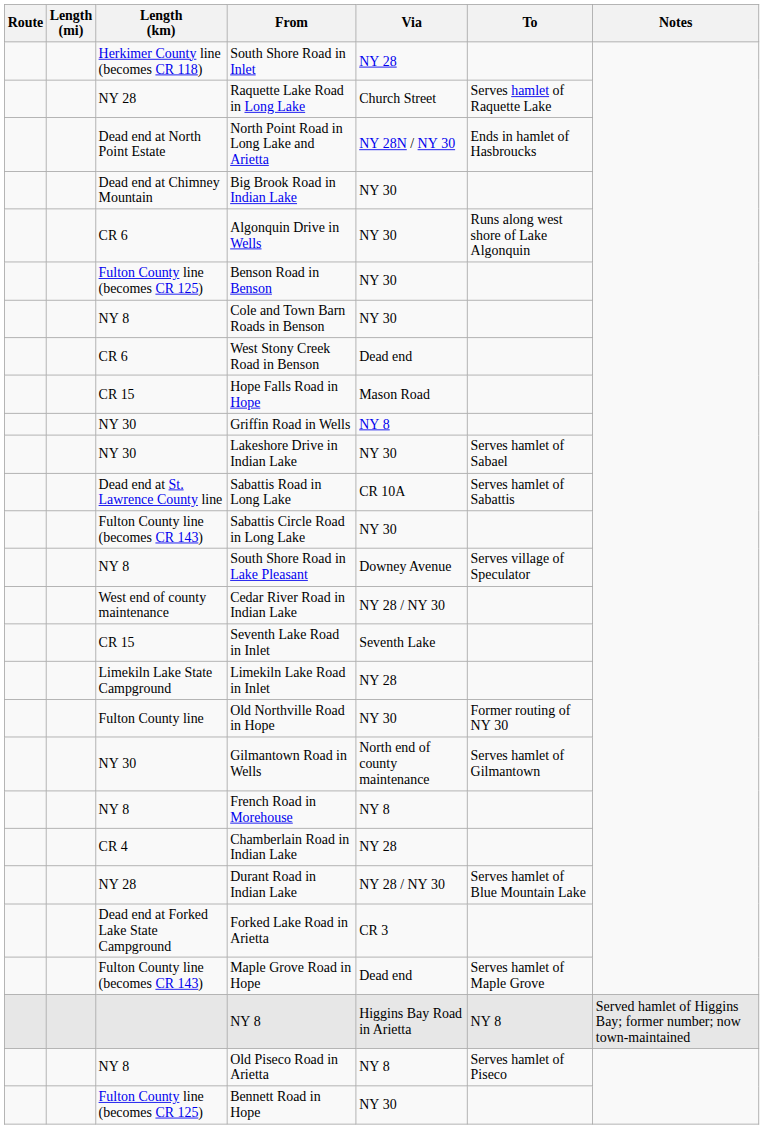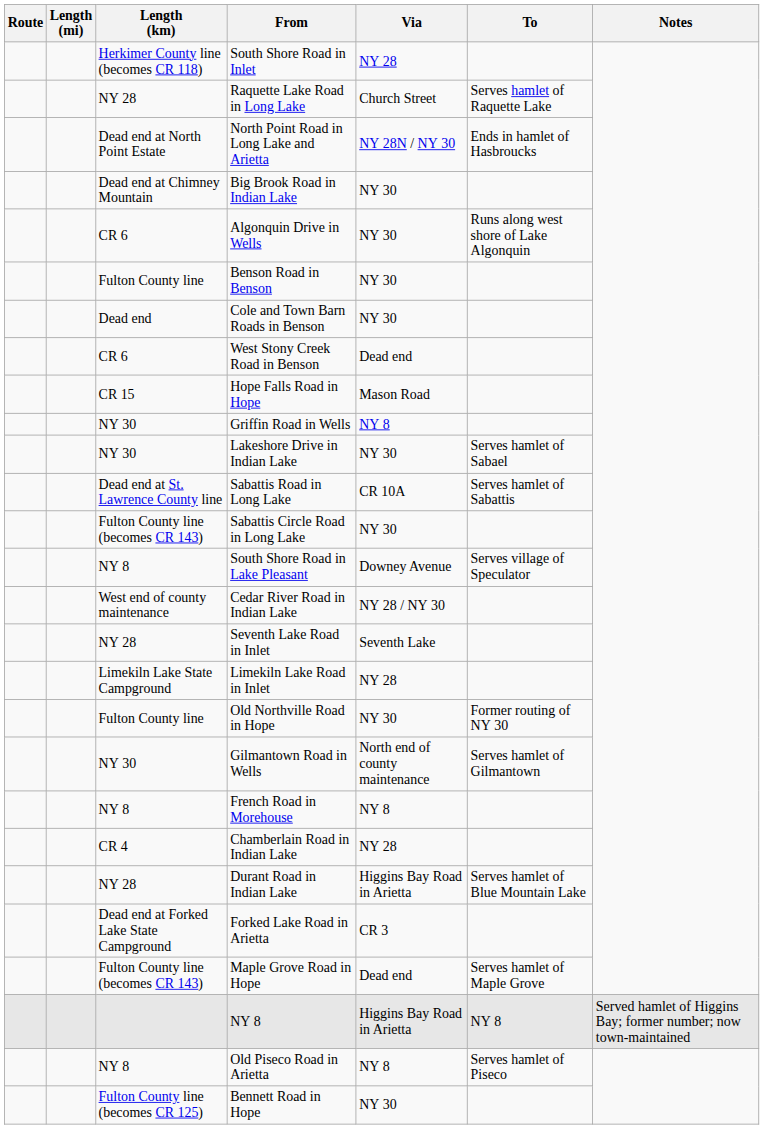Benson Road in Benson | Length (km): Fulton County line (becomes CR 125) -> Fulton County line
Cole and Town Barn Roads in Benson | Length (km): NY 8 -> Dead end
Seventh Lake Road in Inlet | Length (km): CR 15 -> NY 28
Durant Road in Indian Lake | Via: NY 28 / NY 30 -> Higgins Bay Road in Arietta
